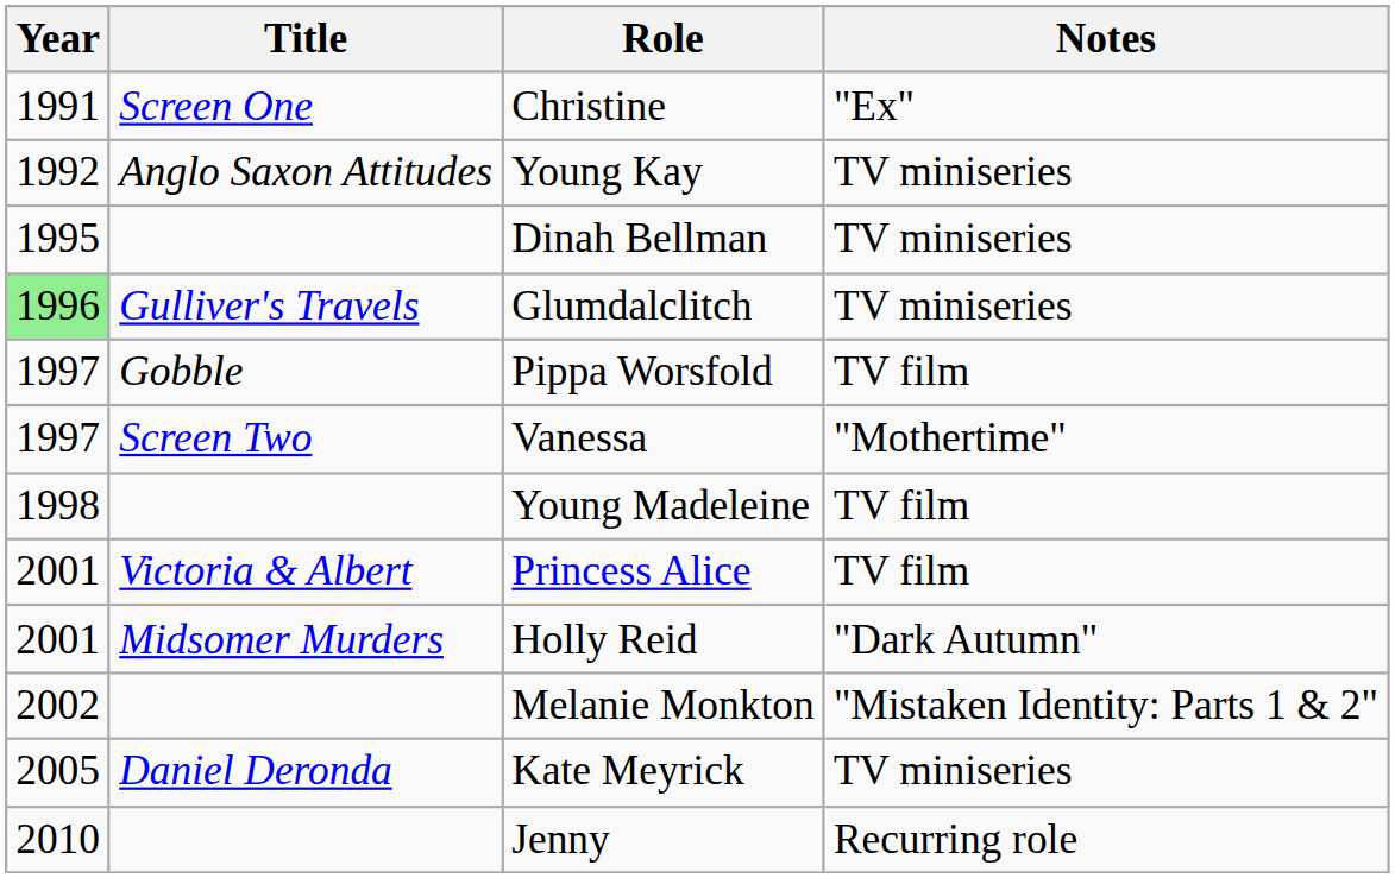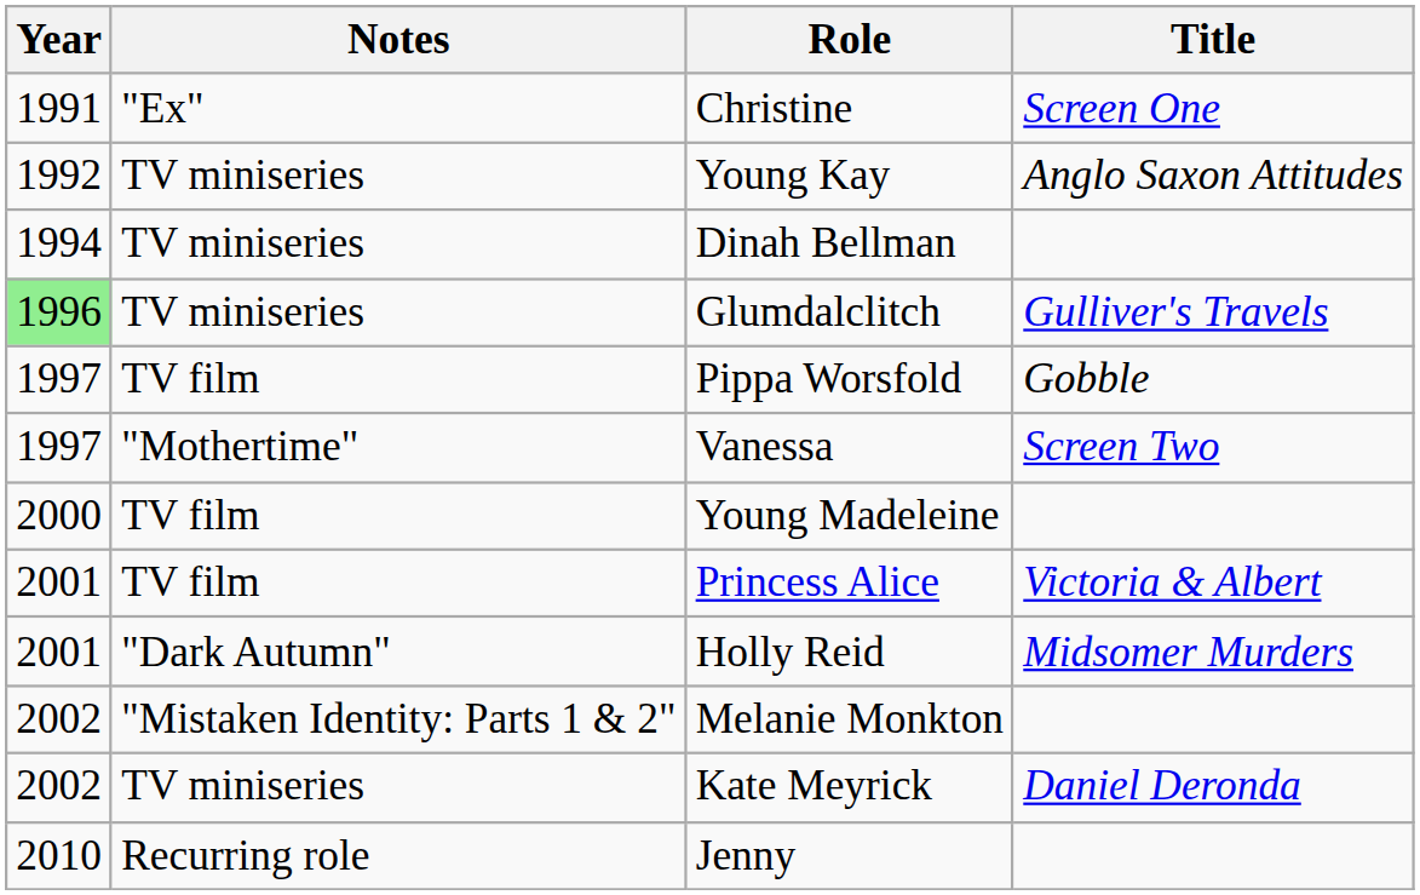columns swapped: Title <-> Notes
Dinah Bellman | Year: 1995 -> 1994
Young Madeleine | Year: 1998 -> 2000
Kate Meyrick | Year: 2005 -> 2002
